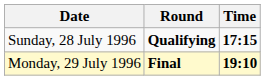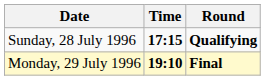columns swapped: Time <-> Round
